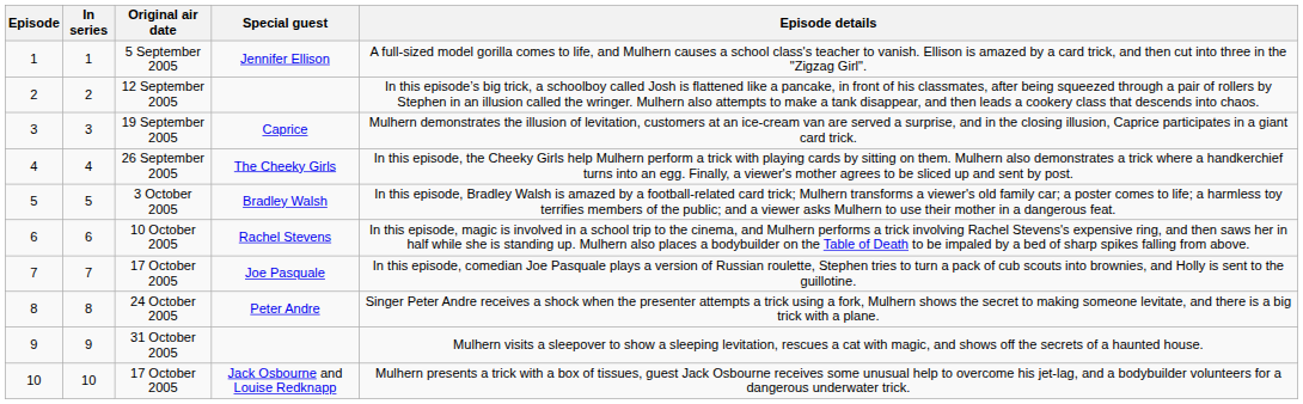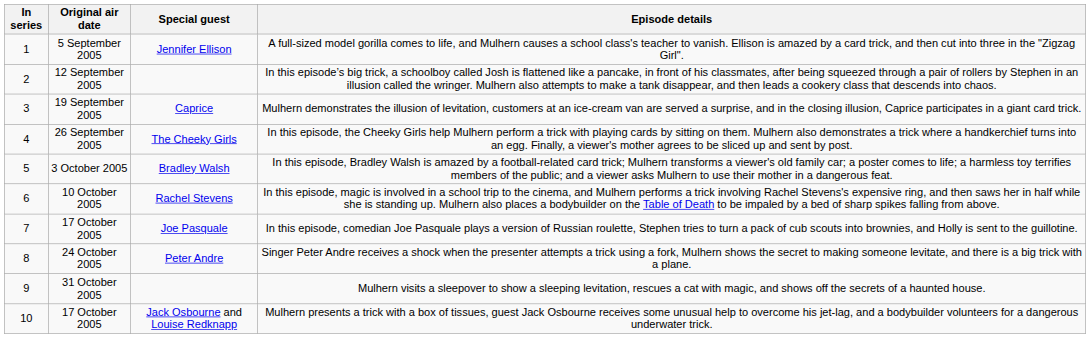- column: Episode | 1 | 2 | 3 | 4 | 5 | 6 | 7 | 8 | 9 | 10
